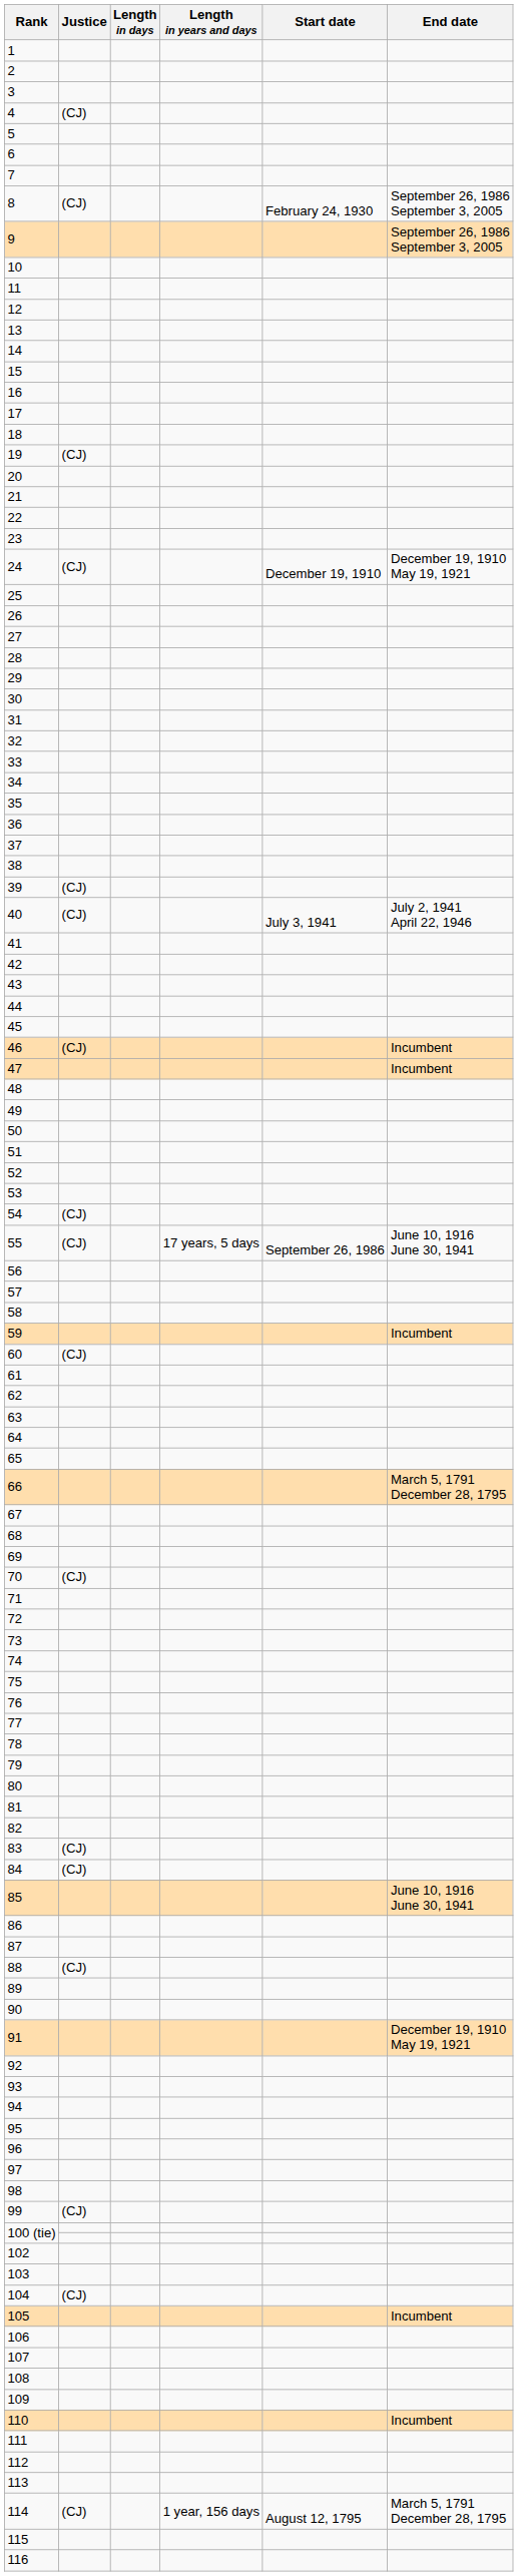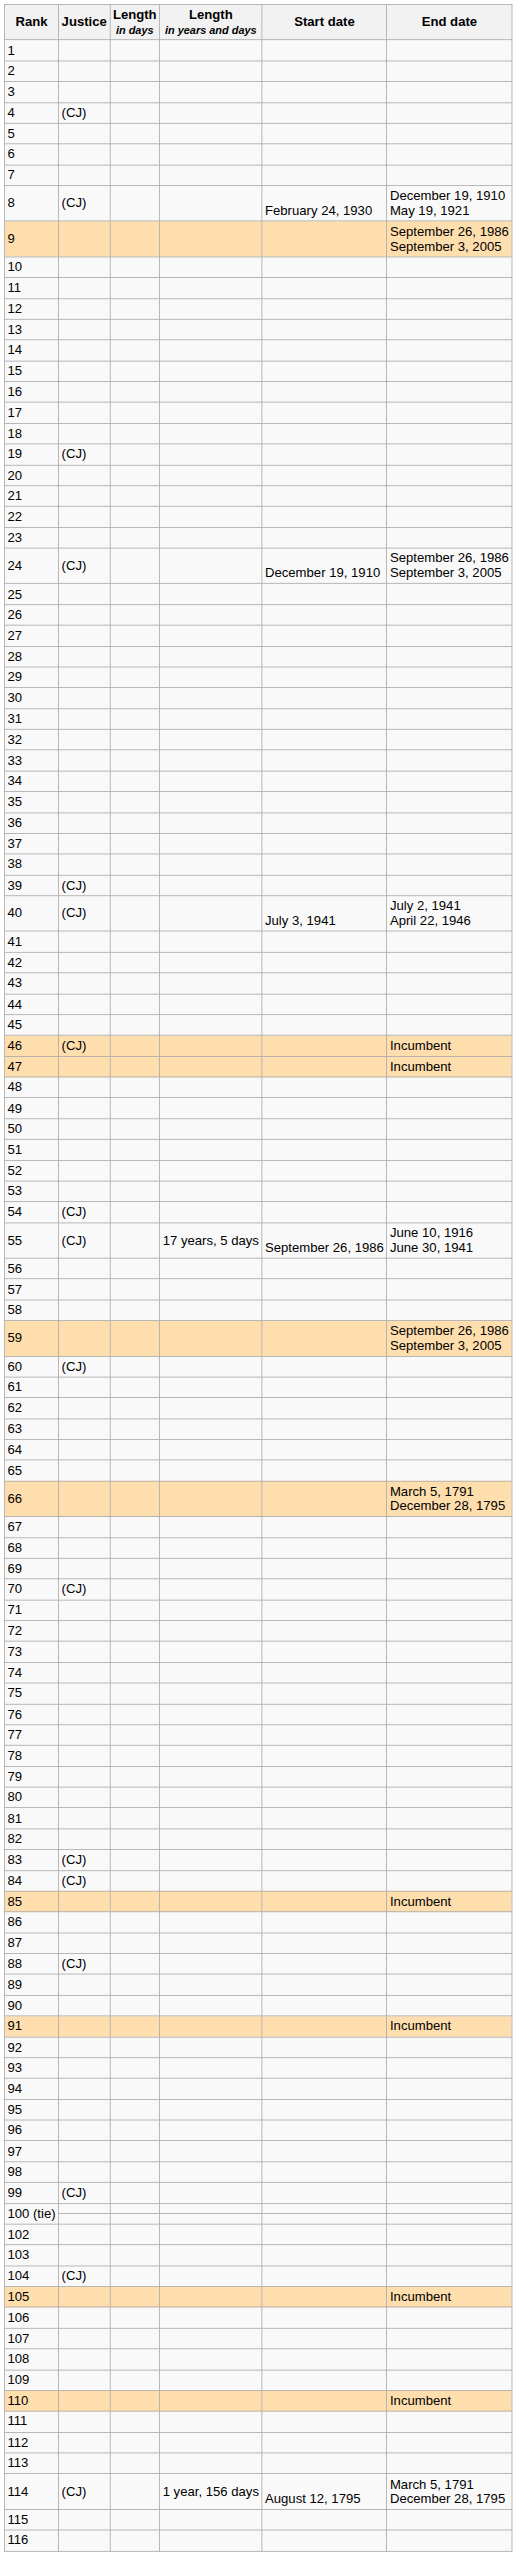8 | End date: September 26, 1986 September 3, 2005 -> December 19, 1910 May 19, 1921
24 | End date: December 19, 1910 May 19, 1921 -> September 26, 1986 September 3, 2005
59 | End date: Incumbent -> September 26, 1986 September 3, 2005
85 | End date: June 10, 1916 June 30, 1941 -> Incumbent
91 | End date: December 19, 1910 May 19, 1921 -> Incumbent
